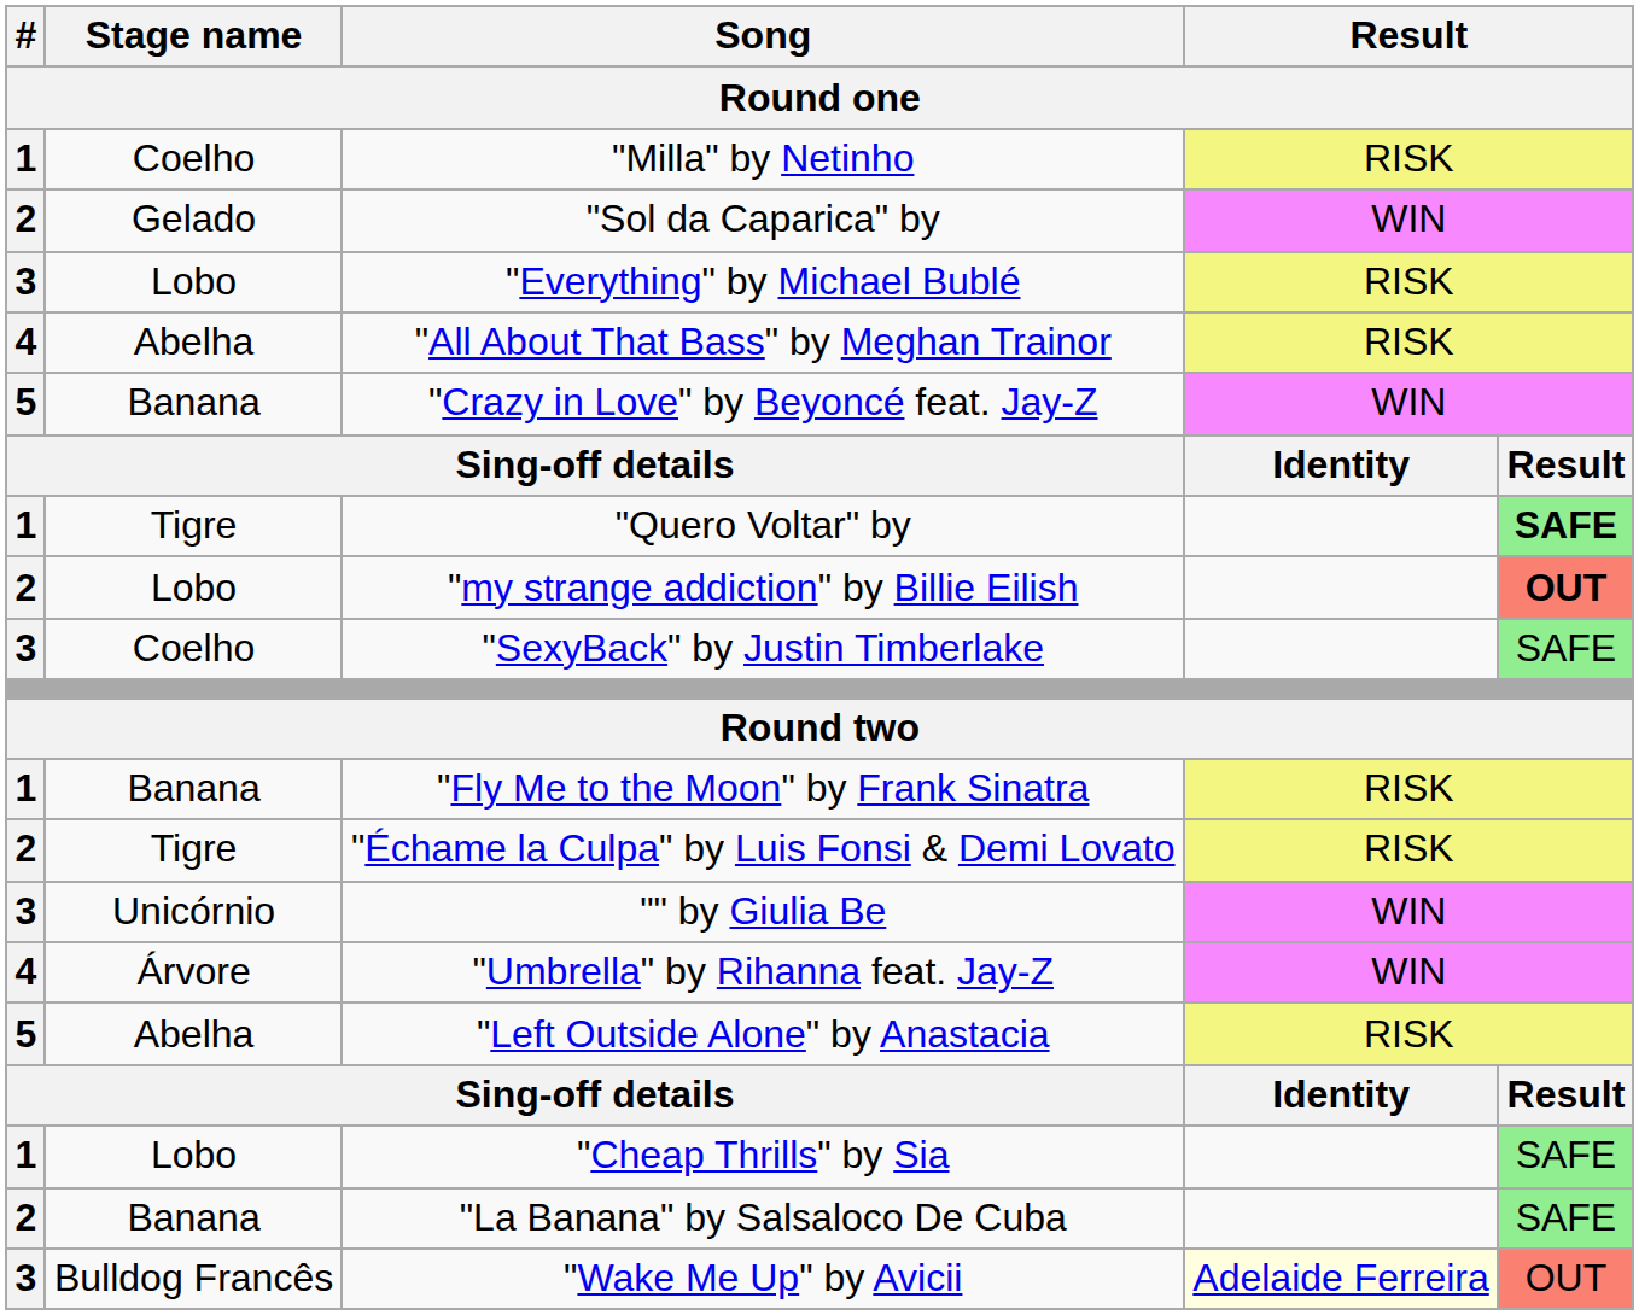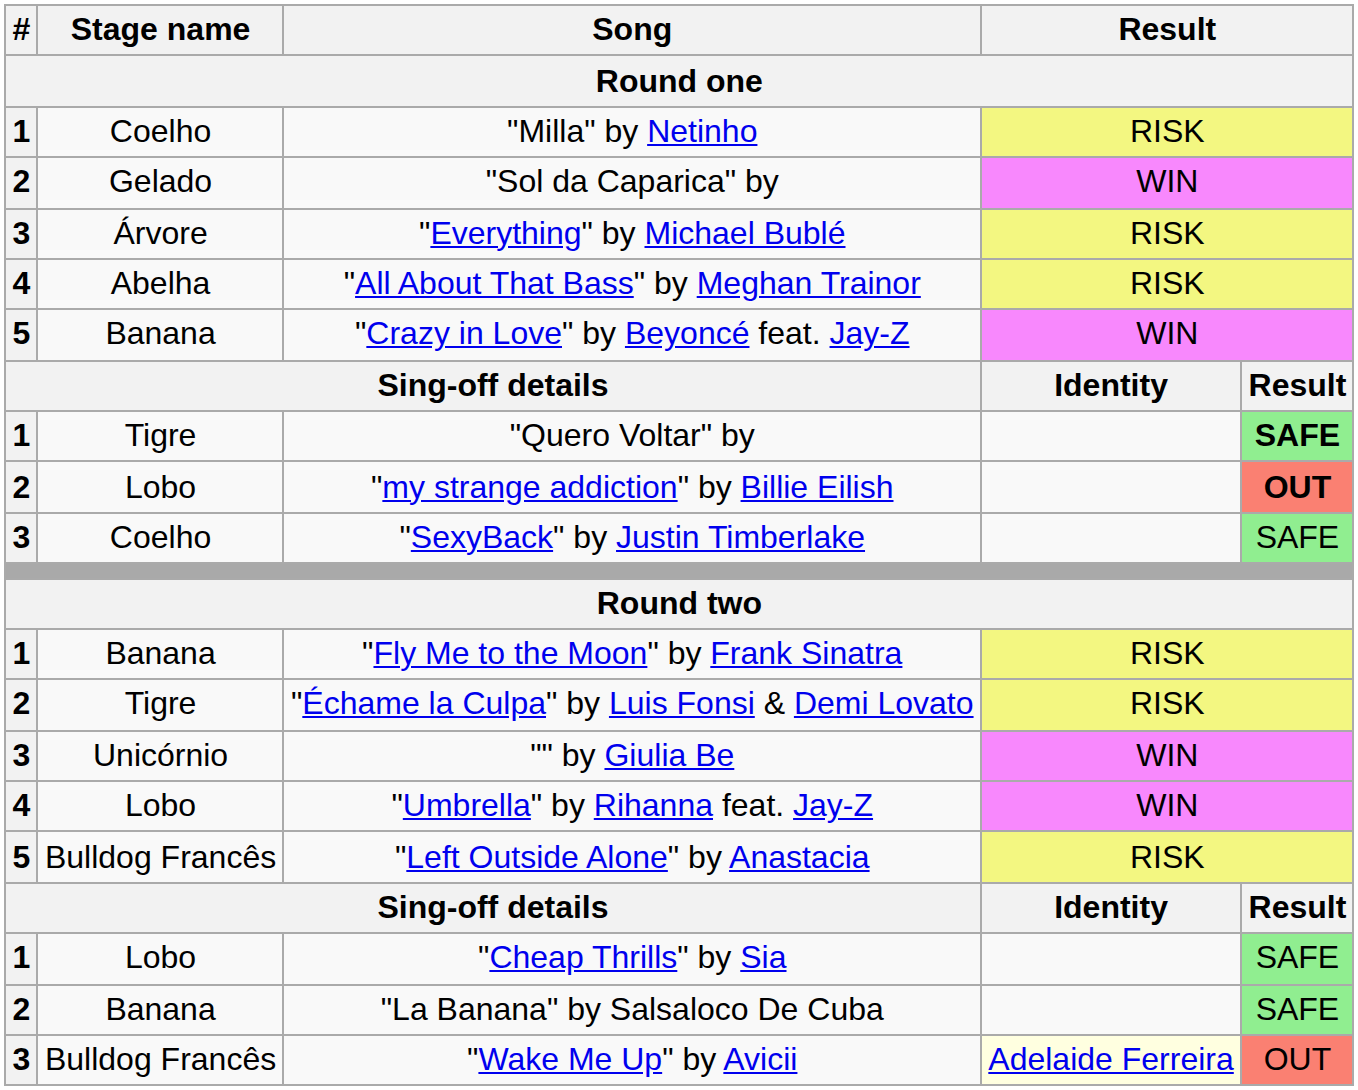"Everything" by Michael Bublé | Stage name: Lobo -> Árvore
"Umbrella" by Rihanna feat. Jay-Z | Stage name: Árvore -> Lobo
"Left Outside Alone" by Anastacia | Stage name: Abelha -> Bulldog Francês
